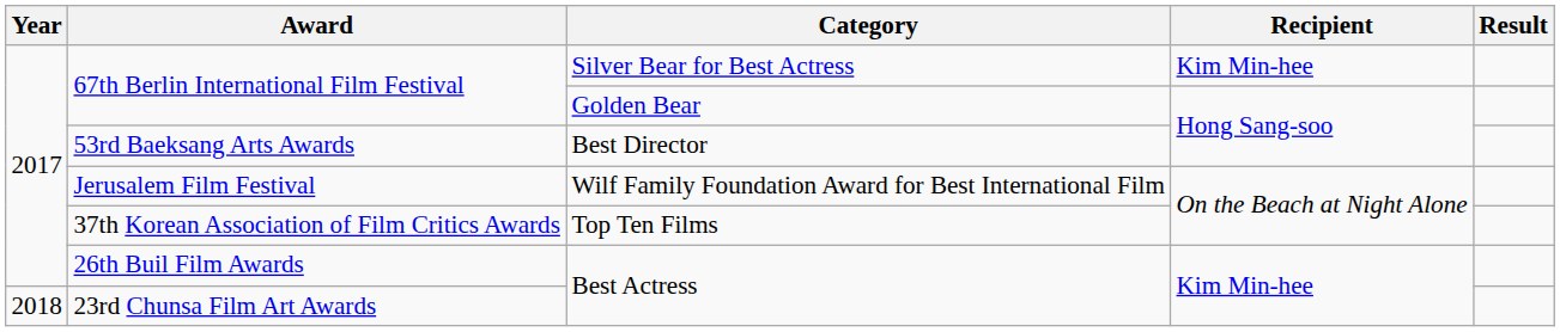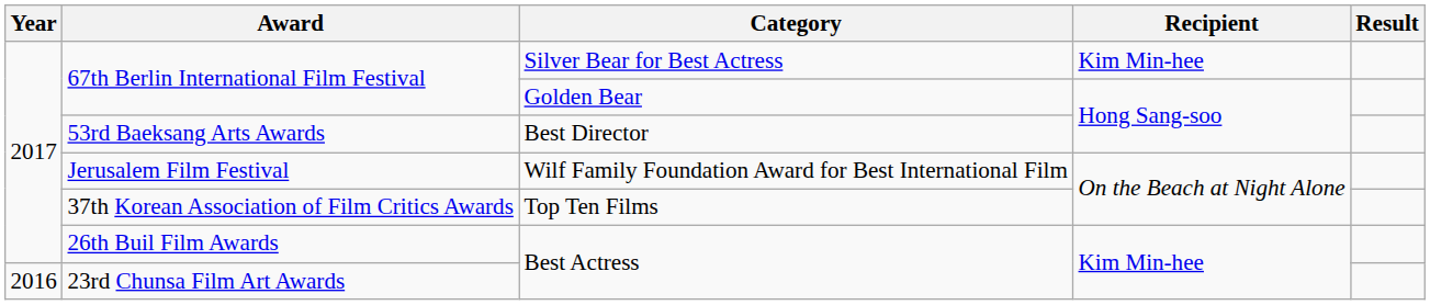23rd Chunsa Film Art Awards | Year: 2018 -> 2016
